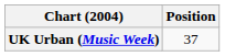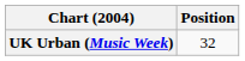UK Urban (Music Week) | Position: 37 -> 32
